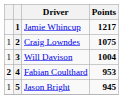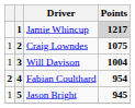Jamie Whincup | Points: no background -> lightgrey background
Fabian Coulthard | Points: 953 -> 954
